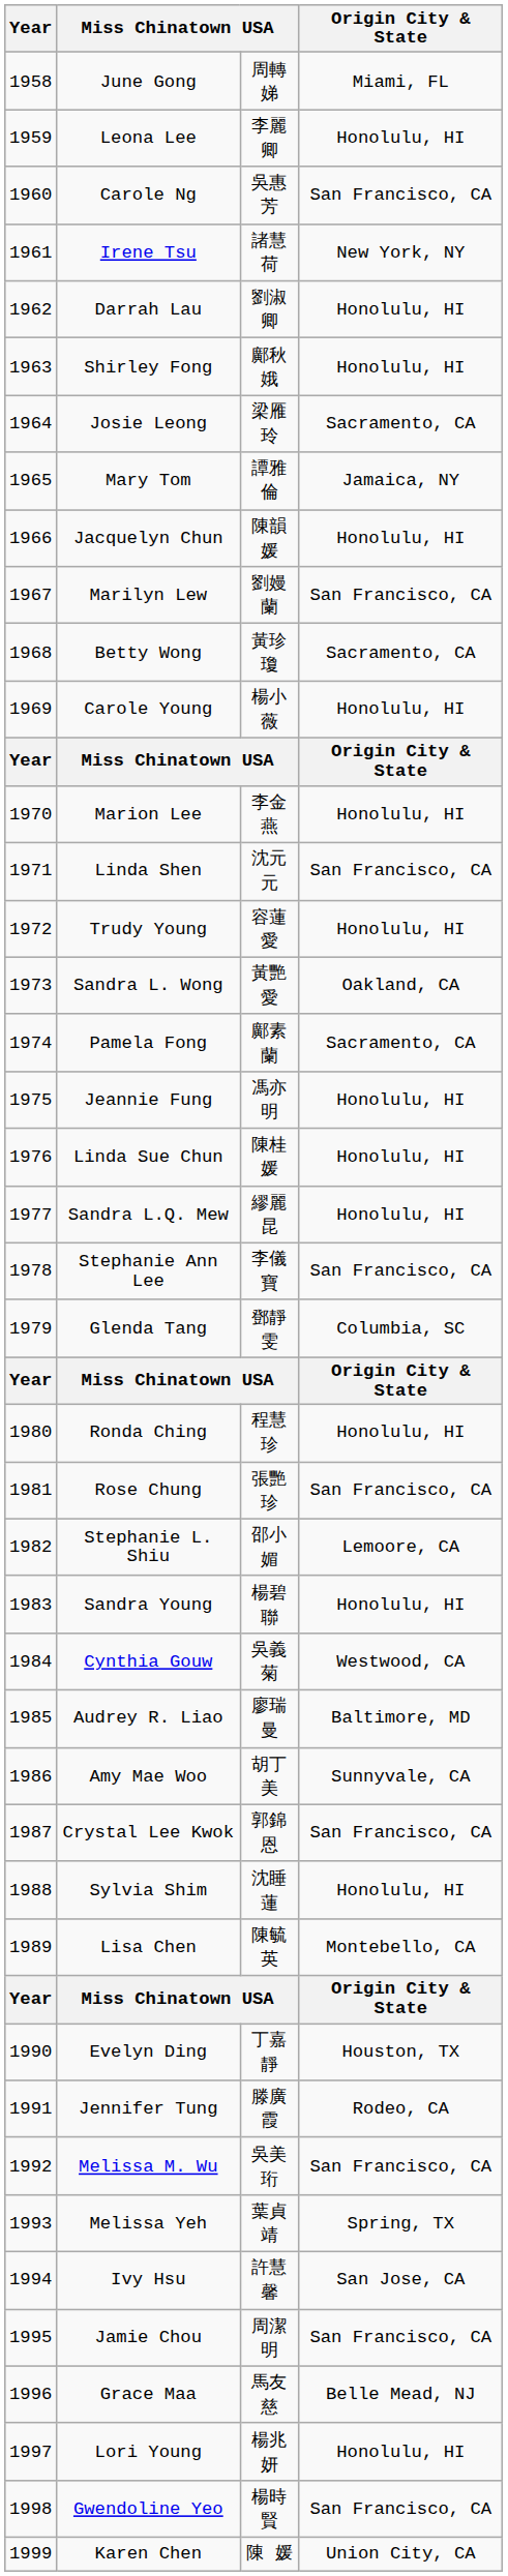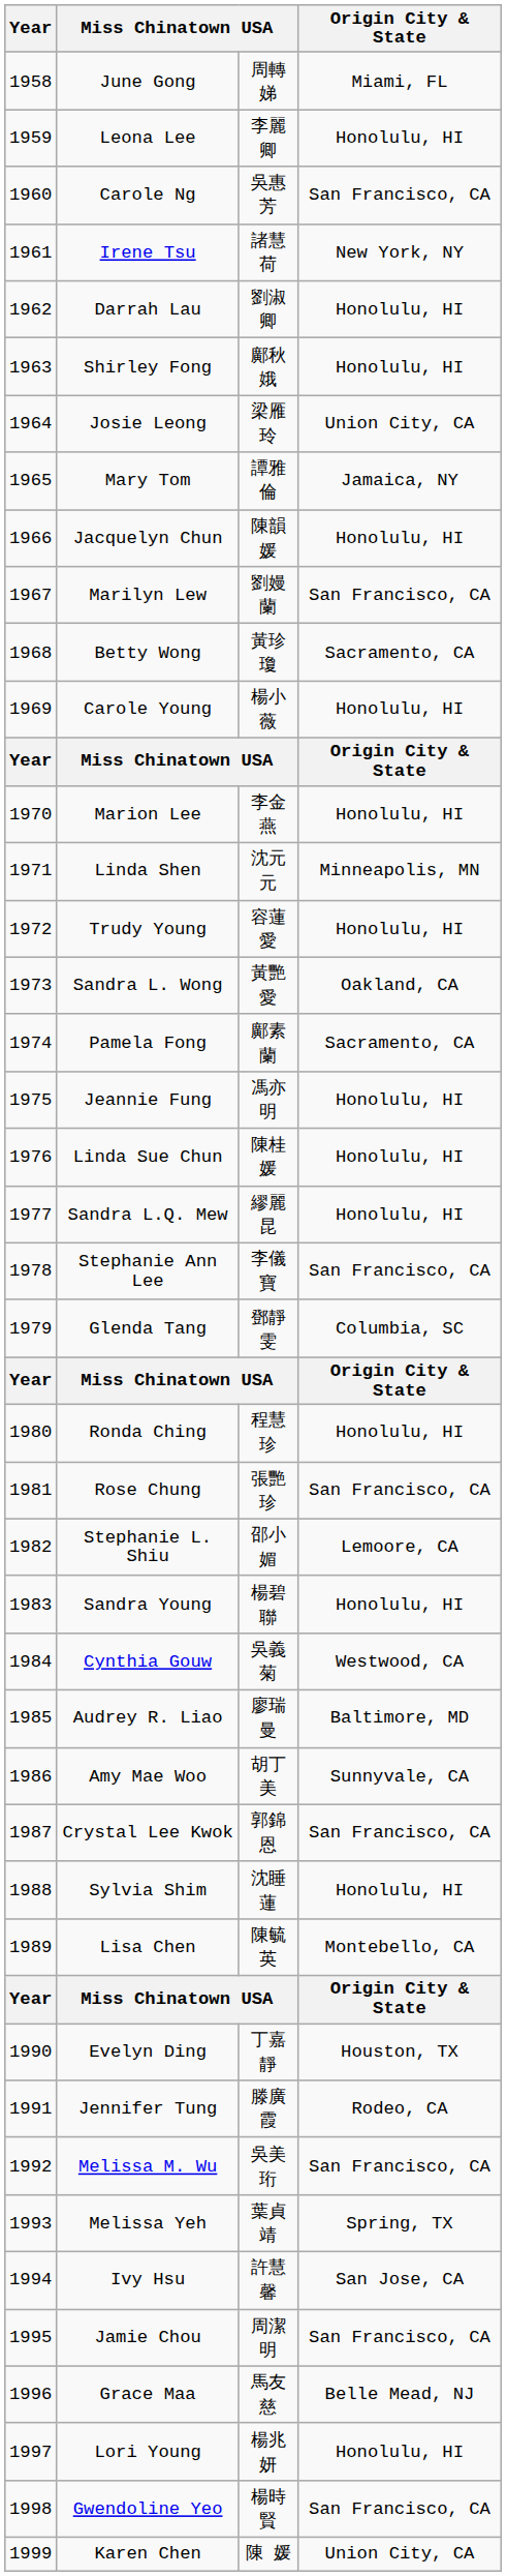Josie Leong | Origin City & State: Sacramento, CA -> Union City, CA
Linda Shen | Origin City & State: San Francisco, CA -> Minneapolis, MN
